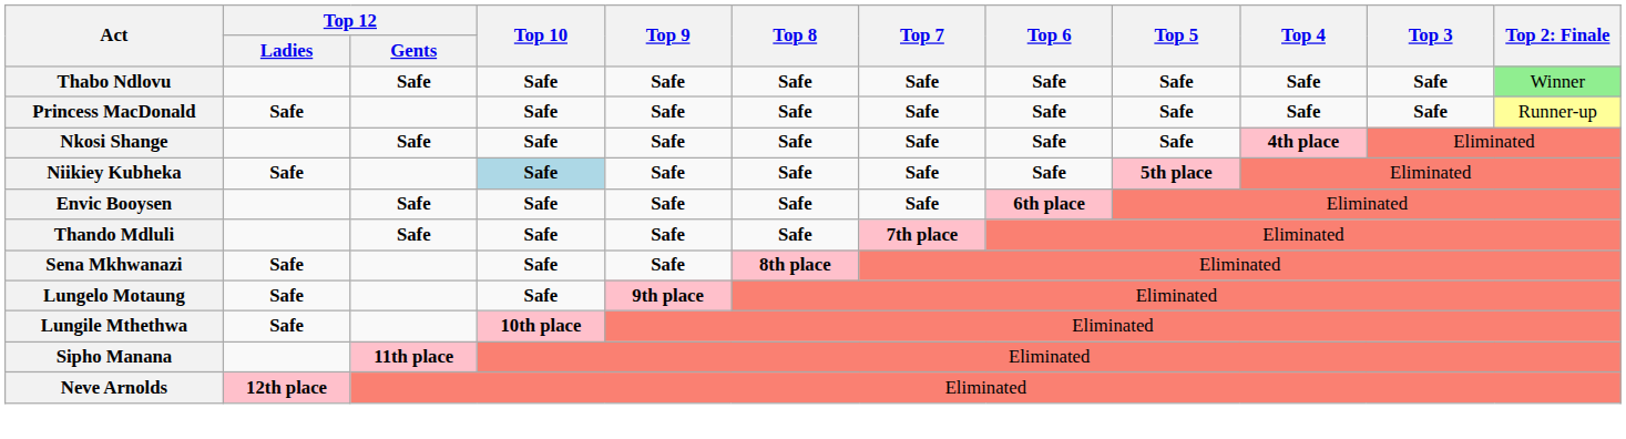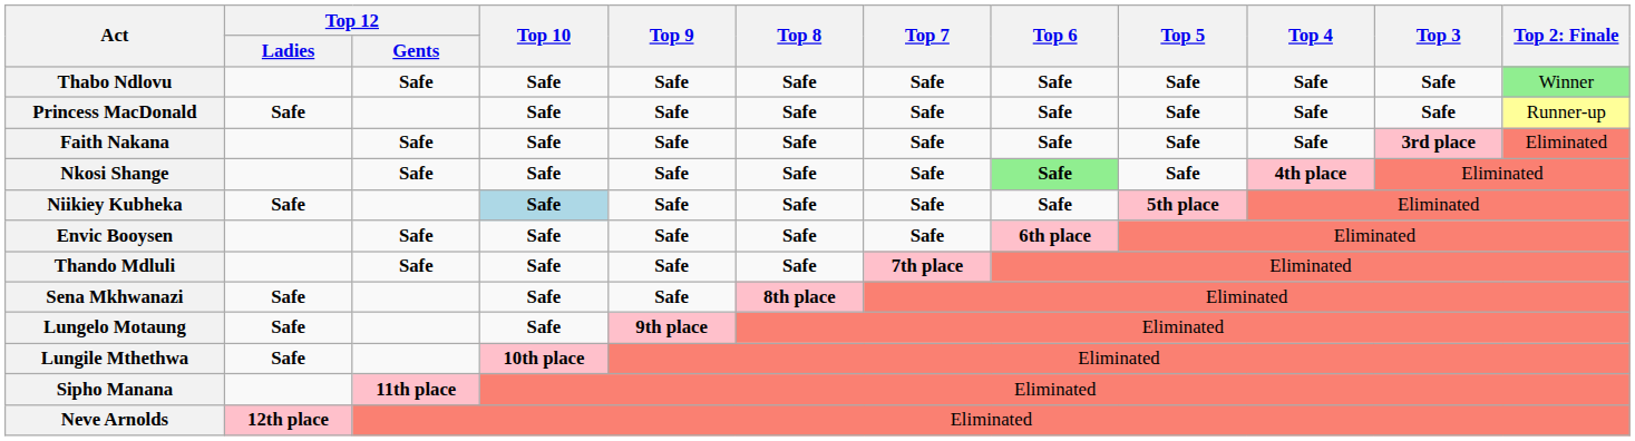+ row: Faith Nakana | Safe | Safe | Safe | Safe | Safe | Safe | Safe | Safe | 3rd place | Eliminated
Nkosi Shange | Top 6: no background -> lightgreen background
